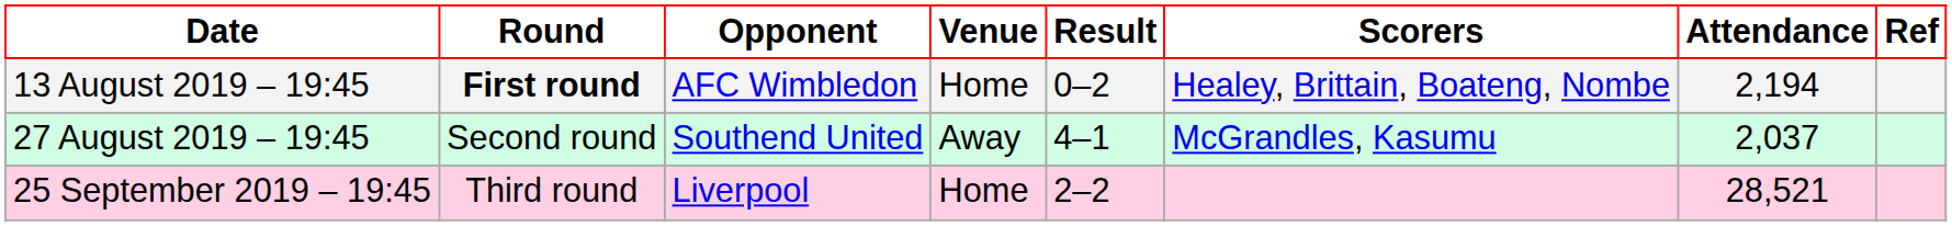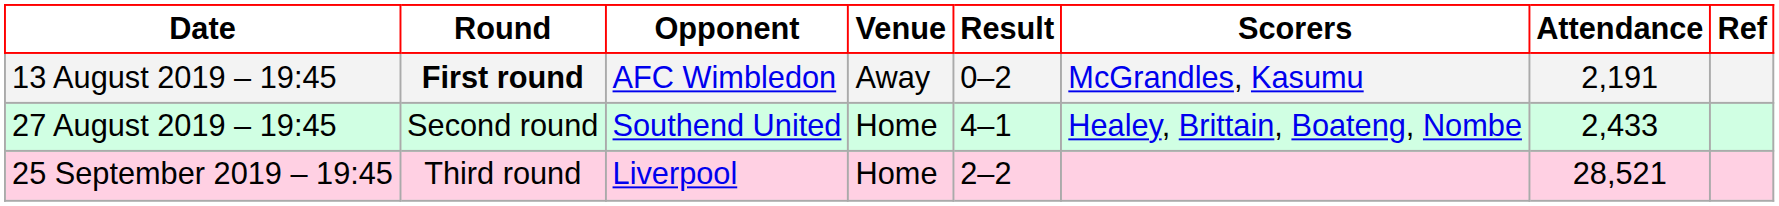13 August 2019 – 19:45 | Venue: Home -> Away
13 August 2019 – 19:45 | Scorers: Healey, Brittain, Boateng, Nombe -> McGrandles, Kasumu
13 August 2019 – 19:45 | Attendance: 2,194 -> 2,191
27 August 2019 – 19:45 | Venue: Away -> Home
27 August 2019 – 19:45 | Scorers: McGrandles, Kasumu -> Healey, Brittain, Boateng, Nombe
27 August 2019 – 19:45 | Attendance: 2,037 -> 2,433
